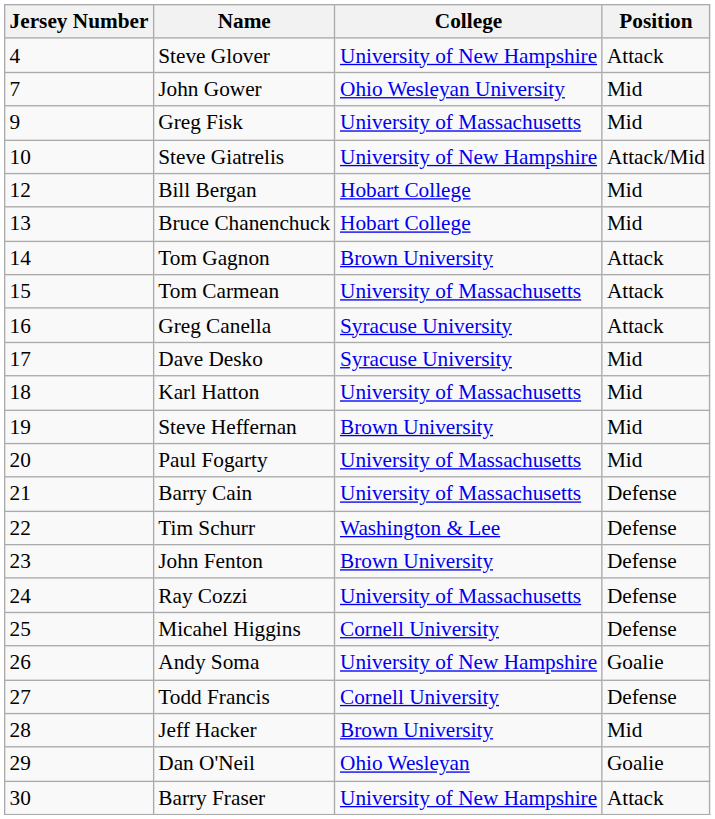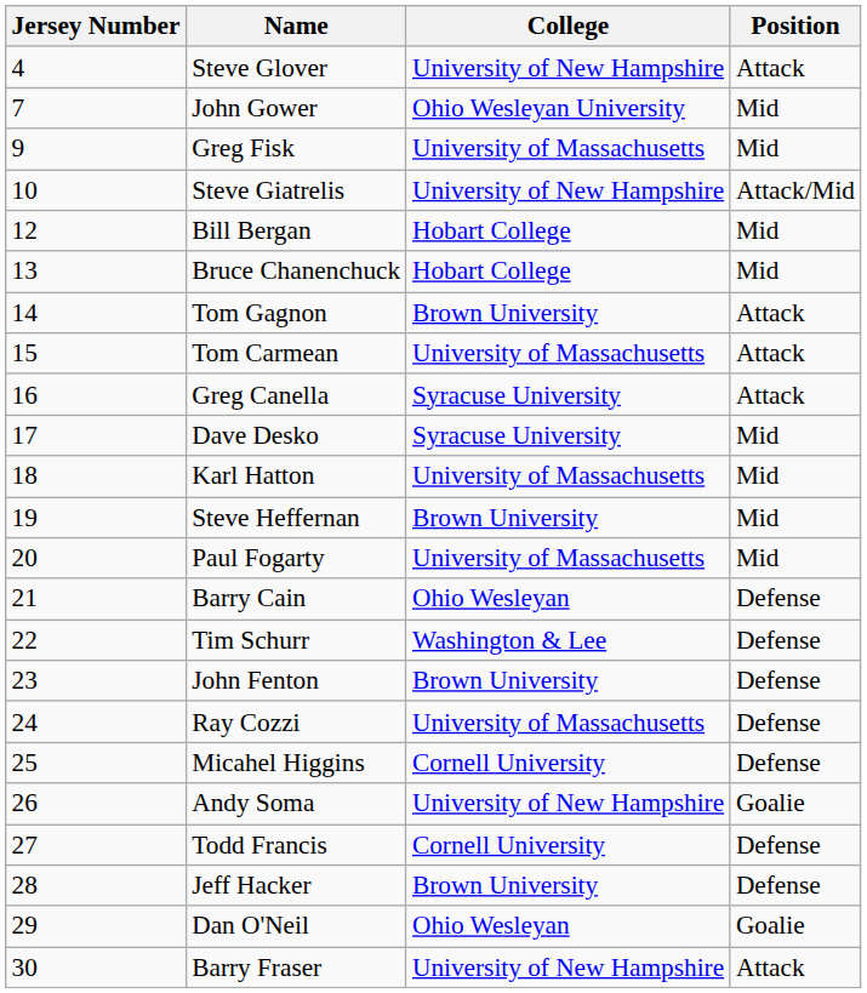Barry Cain | College: University of Massachusetts -> Ohio Wesleyan
Jeff Hacker | Position: Mid -> Defense
